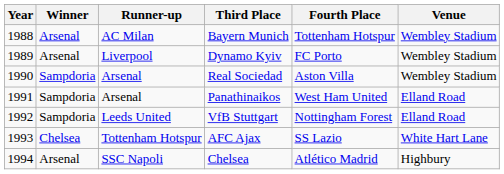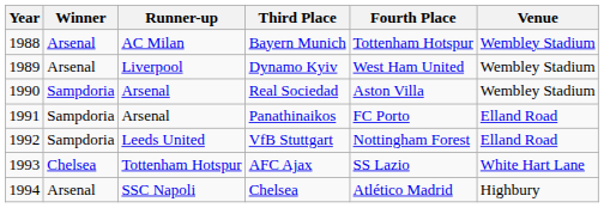Dynamo Kyiv | Fourth Place: FC Porto -> West Ham United
Panathinaikos | Fourth Place: West Ham United -> FC Porto
